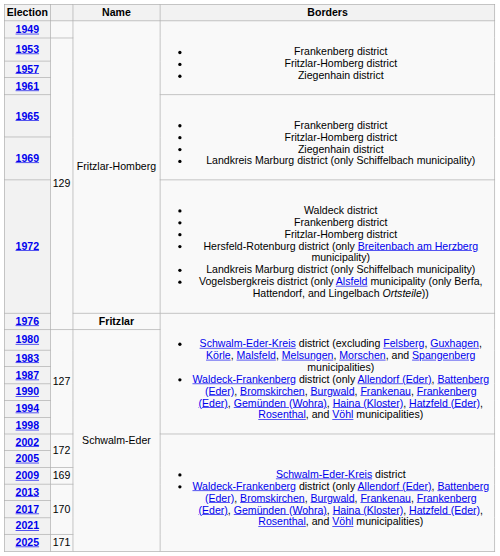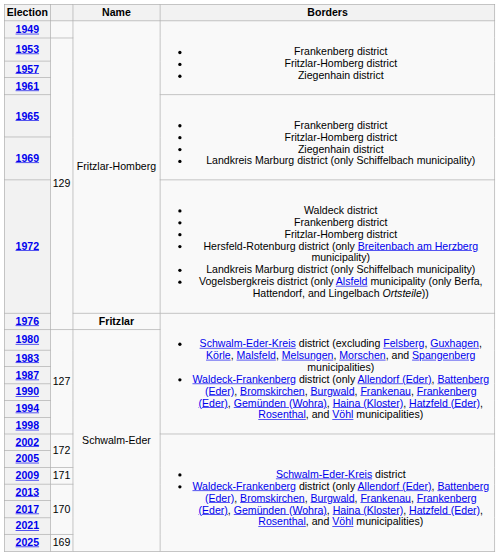2009 | column 2: 169 -> 171
2025 | column 2: 171 -> 169
